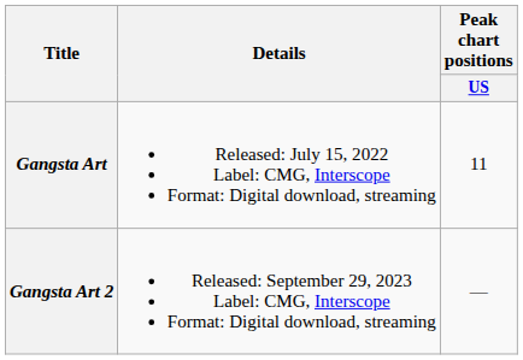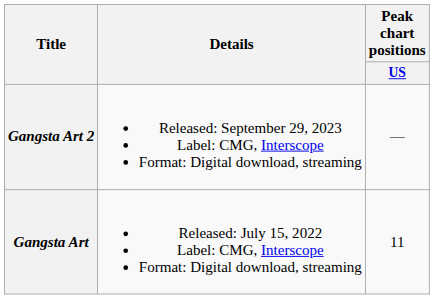rows swapped: Gangsta Art <-> Gangsta Art 2
